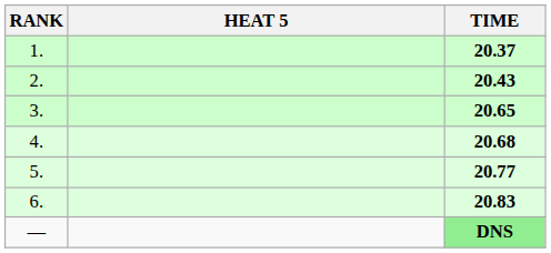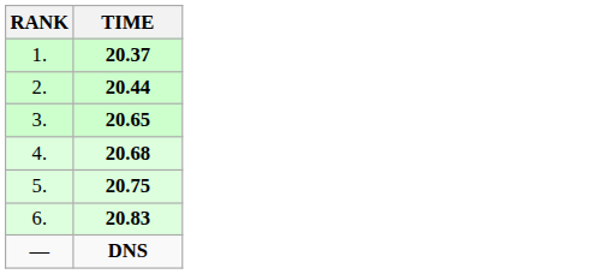- column: HEAT 5
2. | TIME: 20.43 -> 20.44
5. | TIME: 20.77 -> 20.75
— | TIME: lightgreen background -> no background
